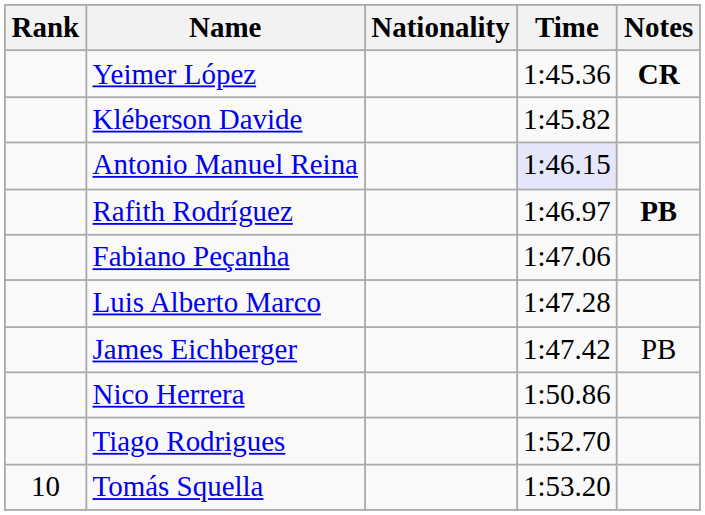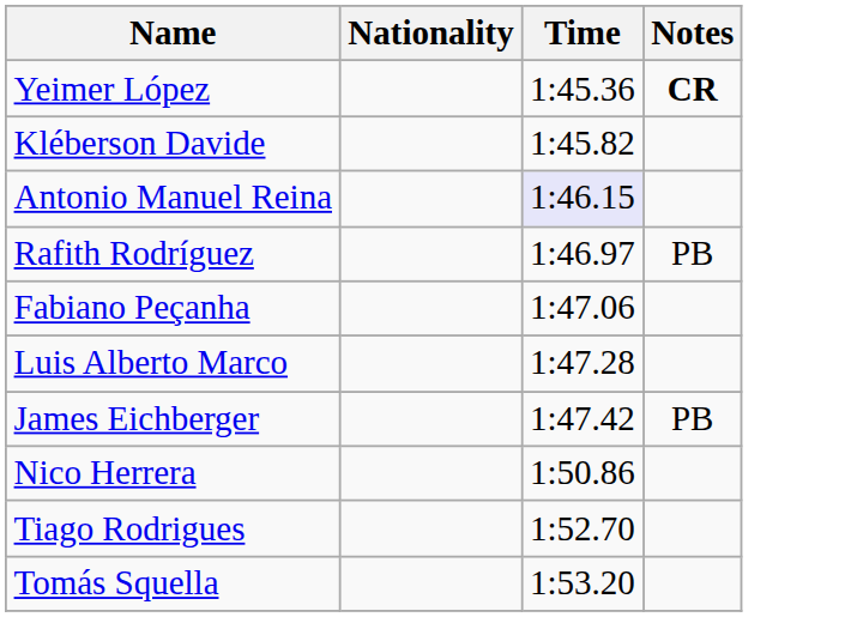- column: Rank | 10
Rafith Rodríguez | Notes: bold -> normal
